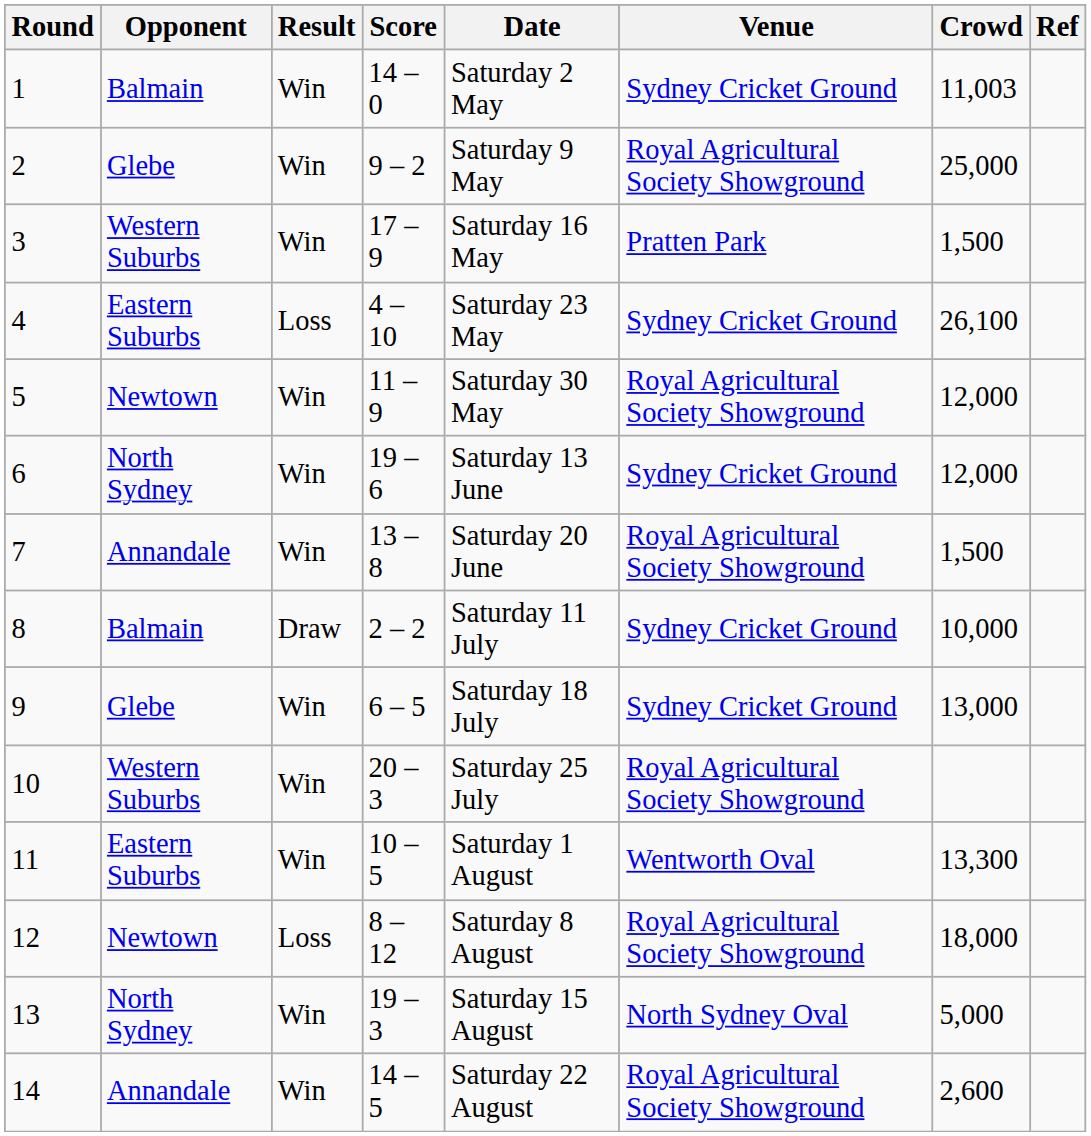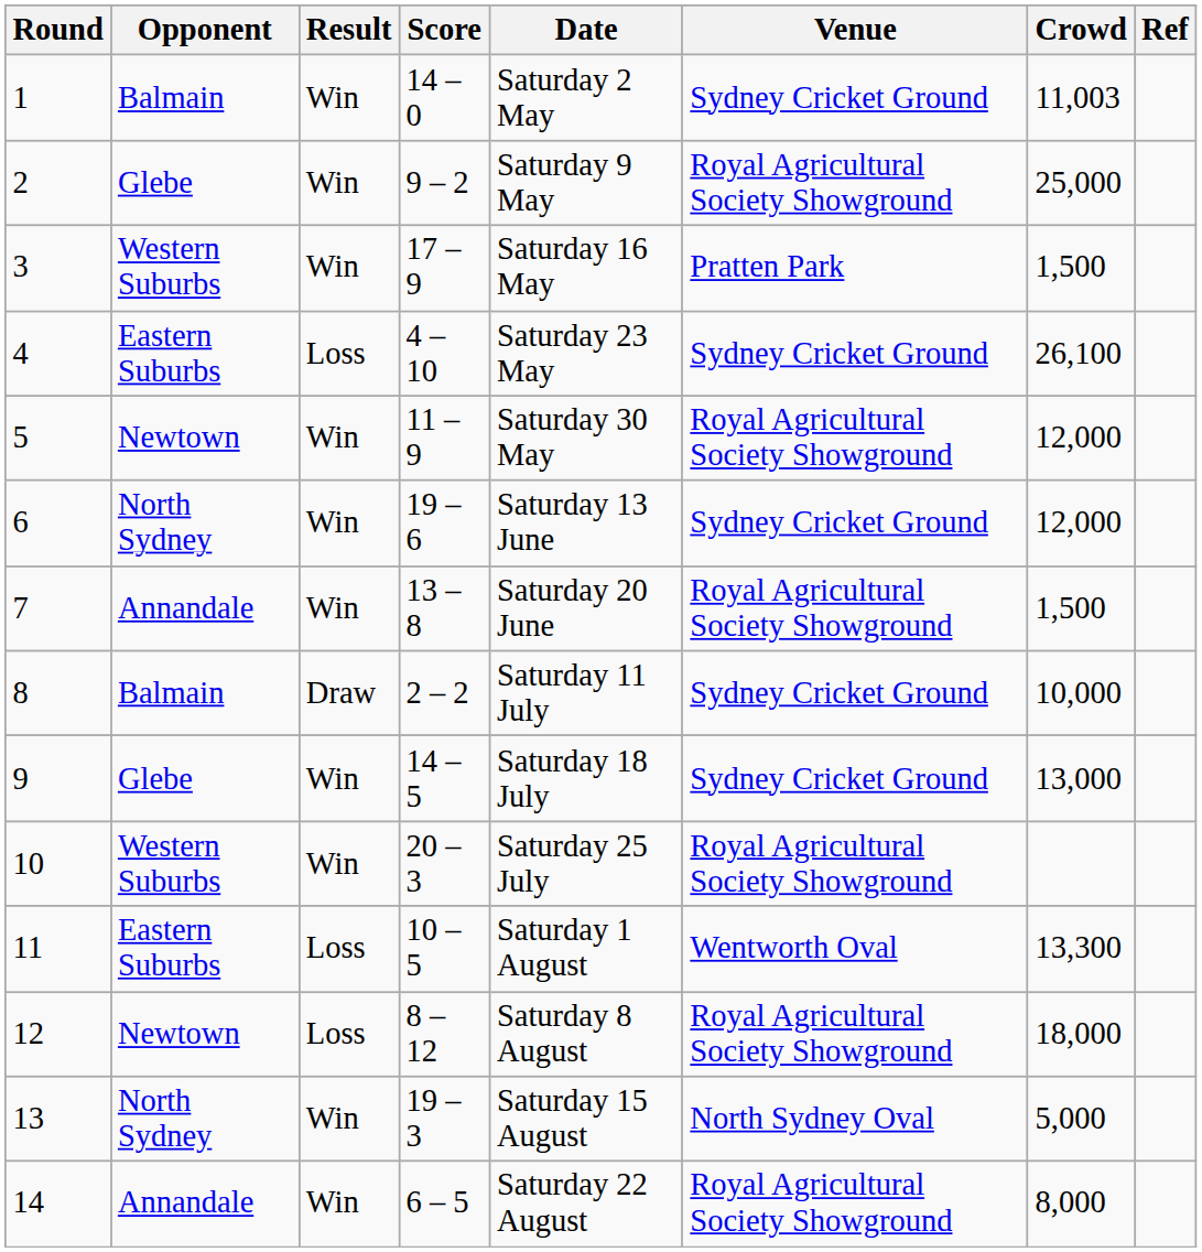9 | Score: 6 – 5 -> 14 – 5
11 | Result: Win -> Loss
14 | Score: 14 – 5 -> 6 – 5
14 | Crowd: 2,600 -> 8,000
